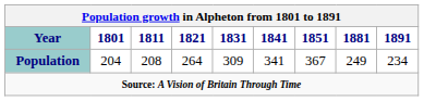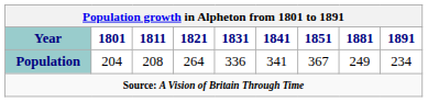Population | 1831: 309 -> 336
